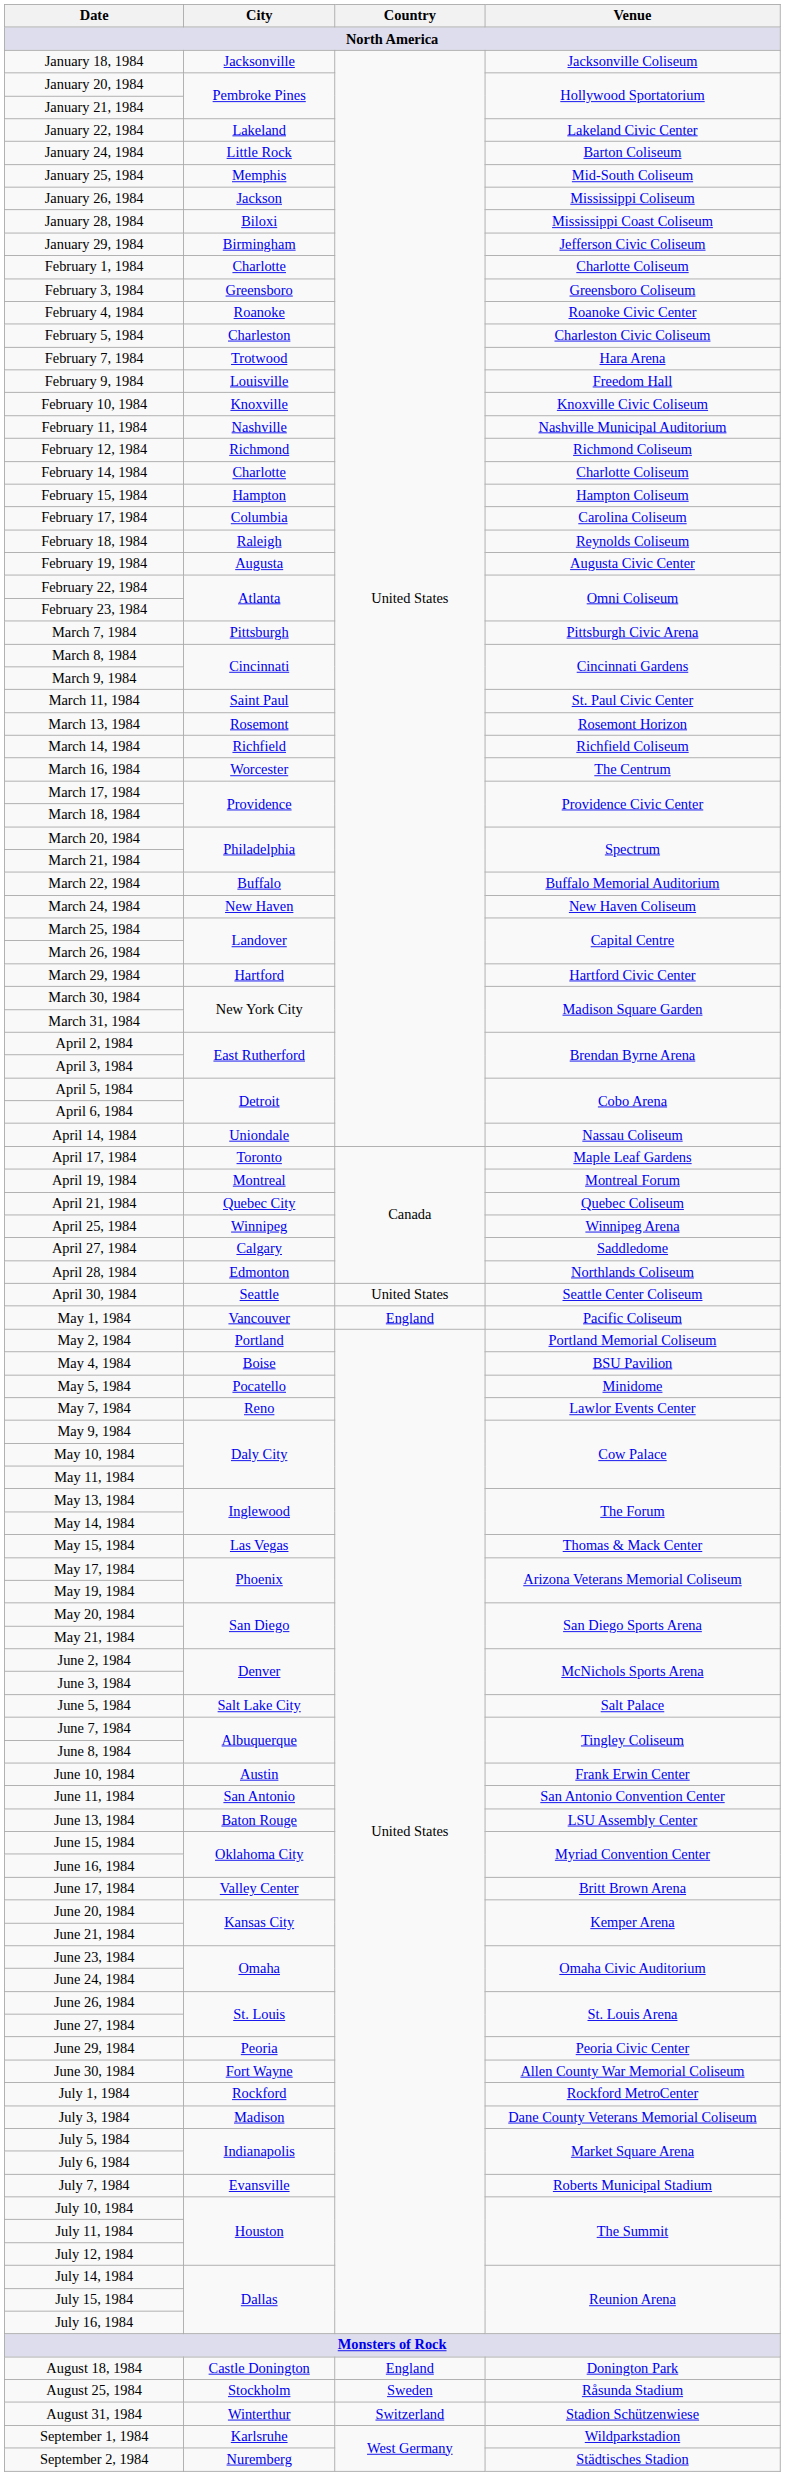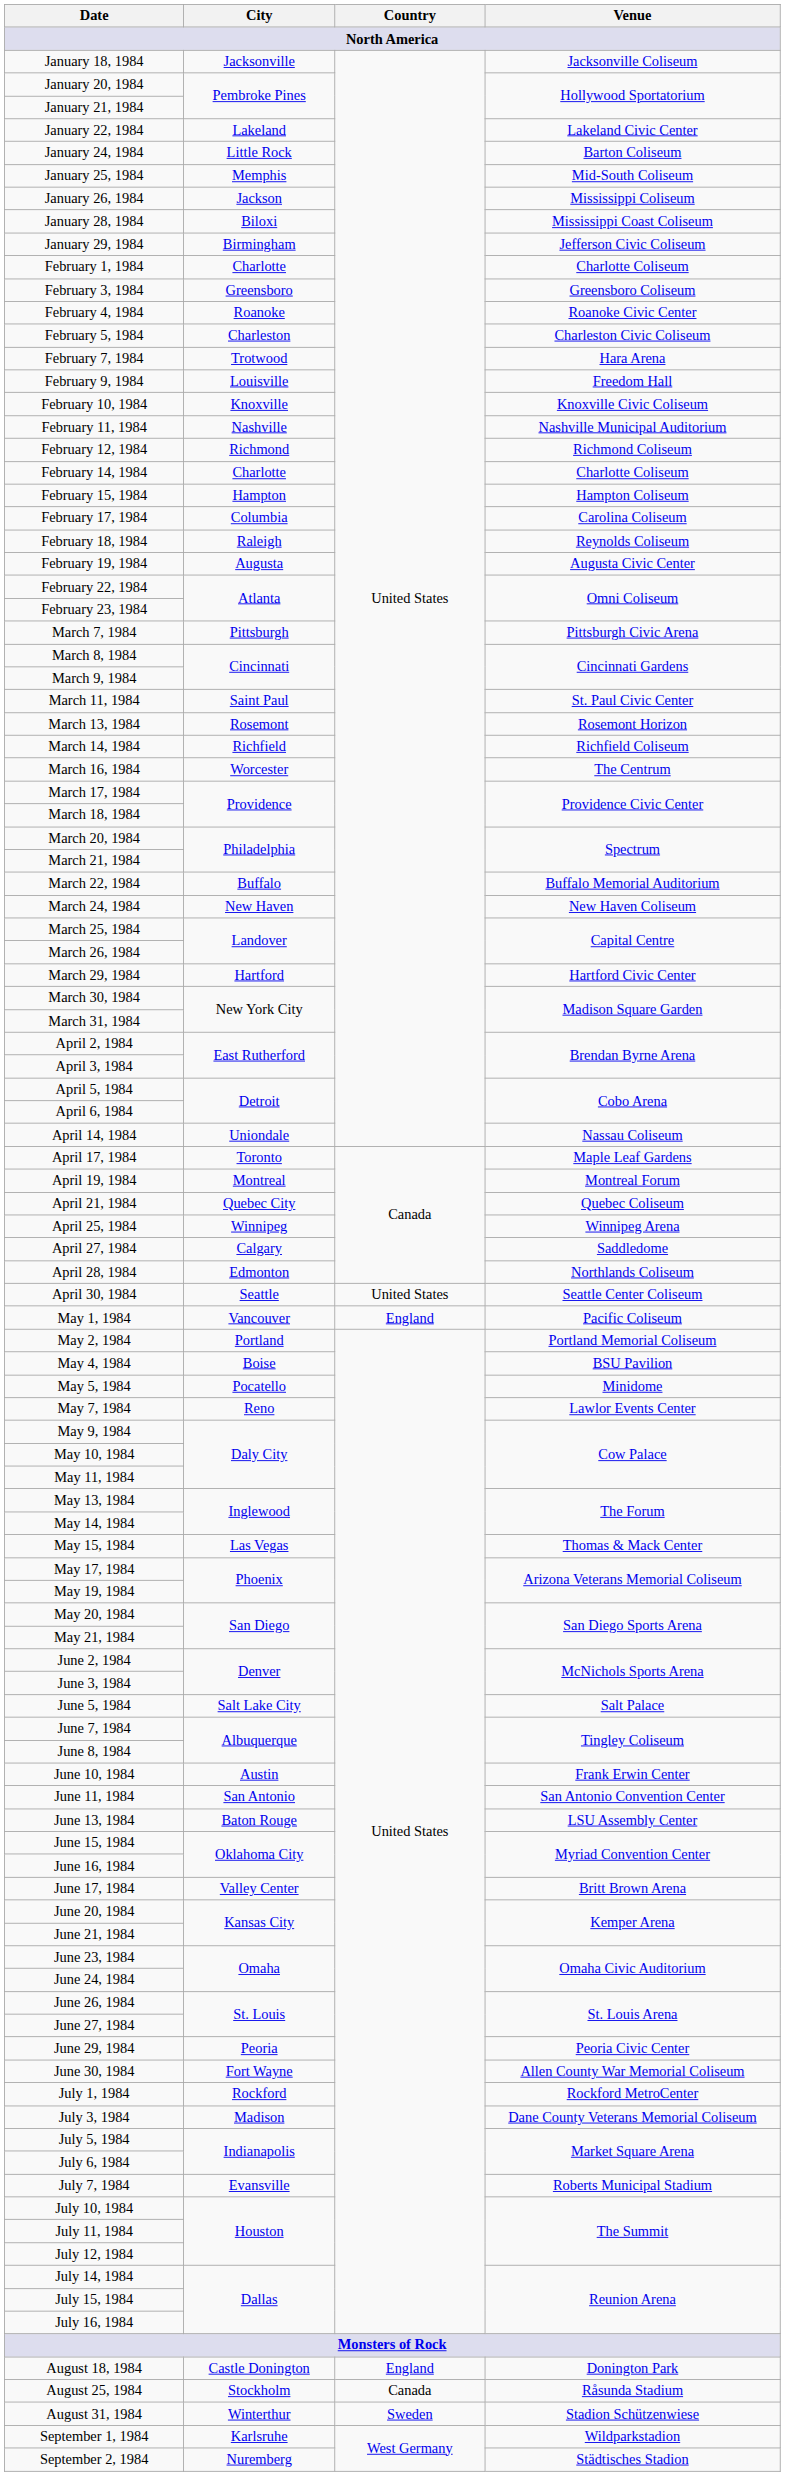August 25, 1984 | Country: Sweden -> Canada
August 31, 1984 | Country: Switzerland -> Sweden
